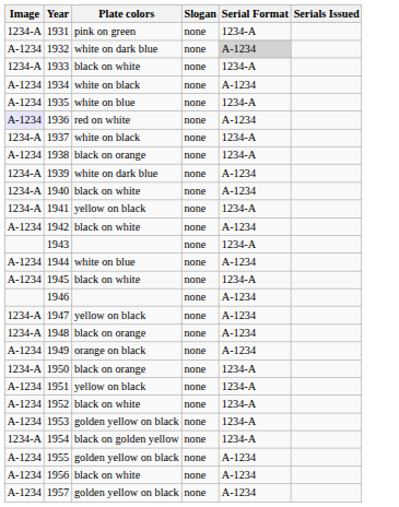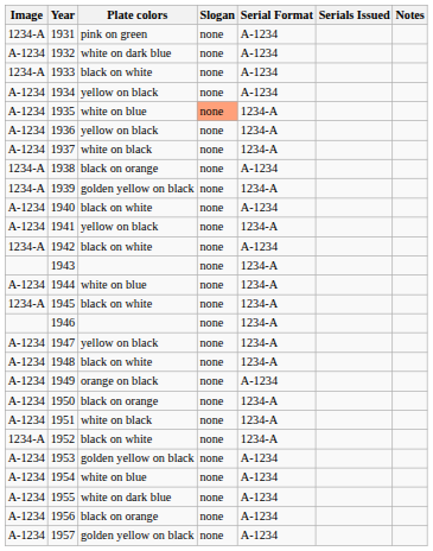+ column: Notes
1931 | Serial Format: 1234-A -> A-1234
1932 | Serial Format: lightgrey background -> no background
1933 | Serial Format: 1234-A -> A-1234
1934 | Plate colors: white on black -> yellow on black
1935 | Slogan: no background -> lightsalmon background
1936 | Image: lavender background -> no background
1936 | Plate colors: red on white -> yellow on black
1936 | Serial Format: A-1234 -> 1234-A
1937 | Image: 1234-A -> A-1234
1938 | Image: A-1234 -> 1234-A
1938 | Serial Format: 1234-A -> A-1234
1939 | Plate colors: white on dark blue -> golden yellow on black
1939 | Serial Format: A-1234 -> 1234-A
1940 | Image: 1234-A -> A-1234
1941 | Image: 1234-A -> A-1234
1942 | Image: A-1234 -> 1234-A
1944 | Serial Format: A-1234 -> 1234-A
1945 | Image: A-1234 -> 1234-A
1946 | Serial Format: A-1234 -> 1234-A
1947 | Image: 1234-A -> A-1234
1947 | Serial Format: A-1234 -> 1234-A
1948 | Image: 1234-A -> A-1234
1948 | Plate colors: black on orange -> black on white
1948 | Serial Format: A-1234 -> 1234-A
1950 | Image: 1234-A -> A-1234
1951 | Plate colors: yellow on black -> white on black
1952 | Image: A-1234 -> 1234-A
1953 | Serial Format: 1234-A -> A-1234
1954 | Image: 1234-A -> A-1234
1954 | Plate colors: black on golden yellow -> white on blue
1954 | Serial Format: 1234-A -> A-1234
1955 | Plate colors: golden yellow on black -> white on dark blue
1956 | Plate colors: black on white -> black on orange
